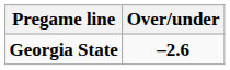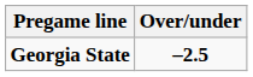Georgia State | Over/under: –2.6 -> –2.5
